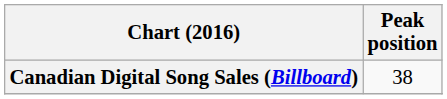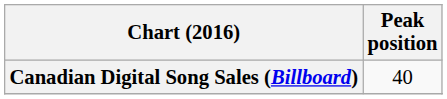Canadian Digital Song Sales (Billboard) | Peak position: 38 -> 40
